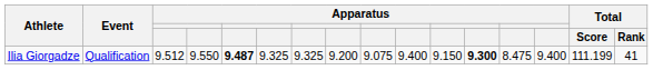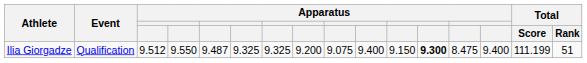Ilia Giorgadze | column 5: bold -> normal
Ilia Giorgadze | Total / Rank: 41 -> 51
